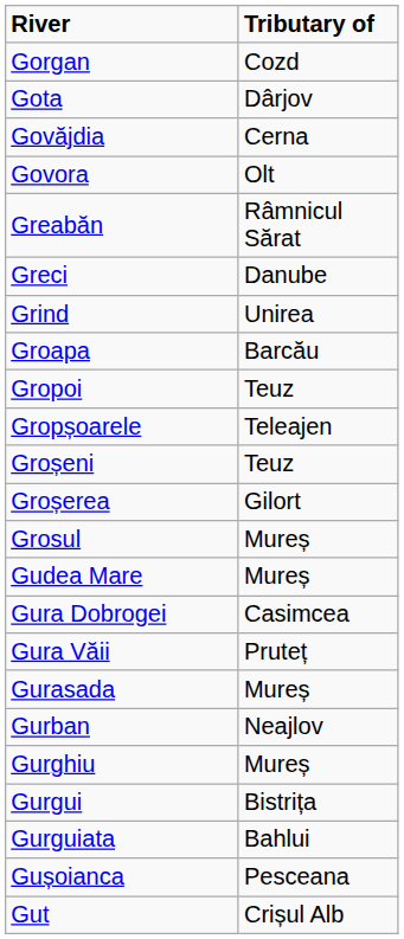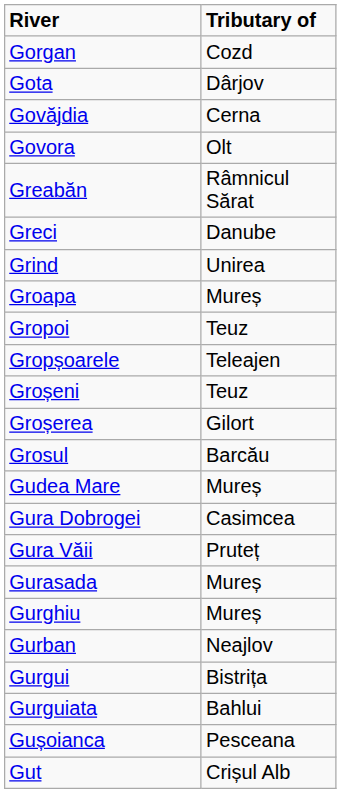Groapa | Tributary of: Barcău -> Mureș
Grosul | Tributary of: Mureș -> Barcău
rows swapped: Gurban <-> Gurghiu
